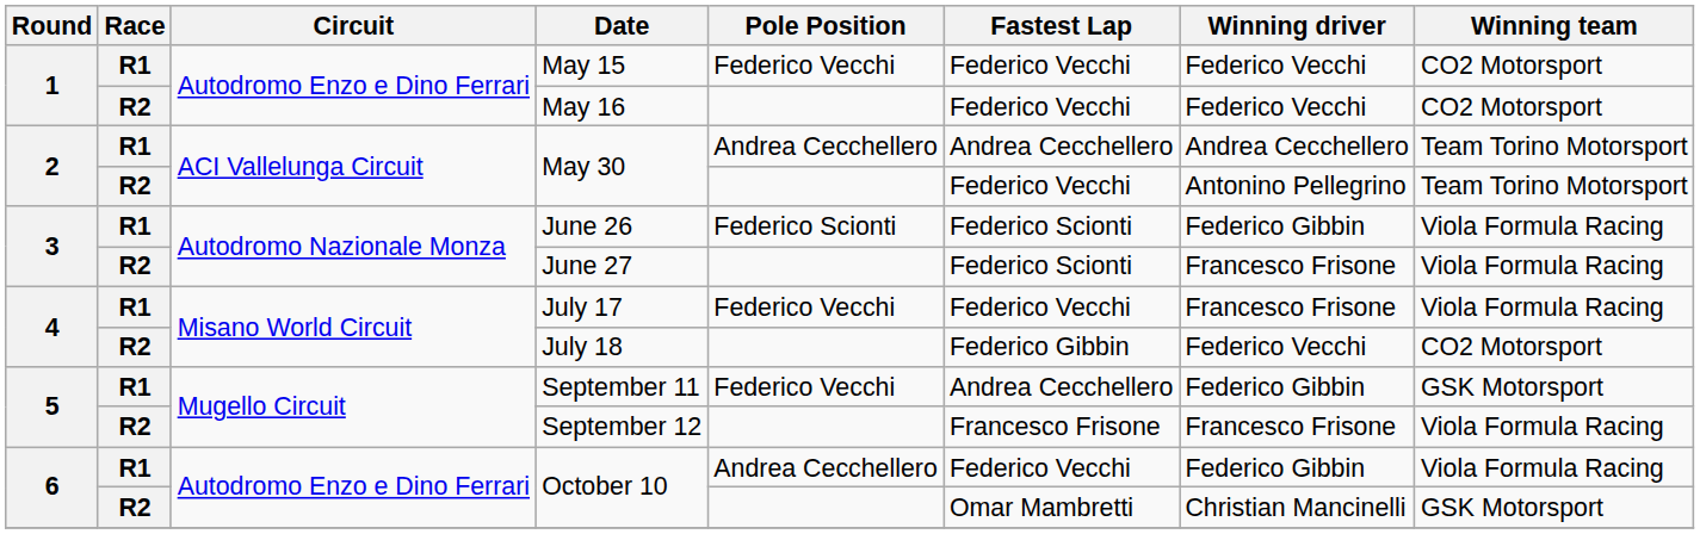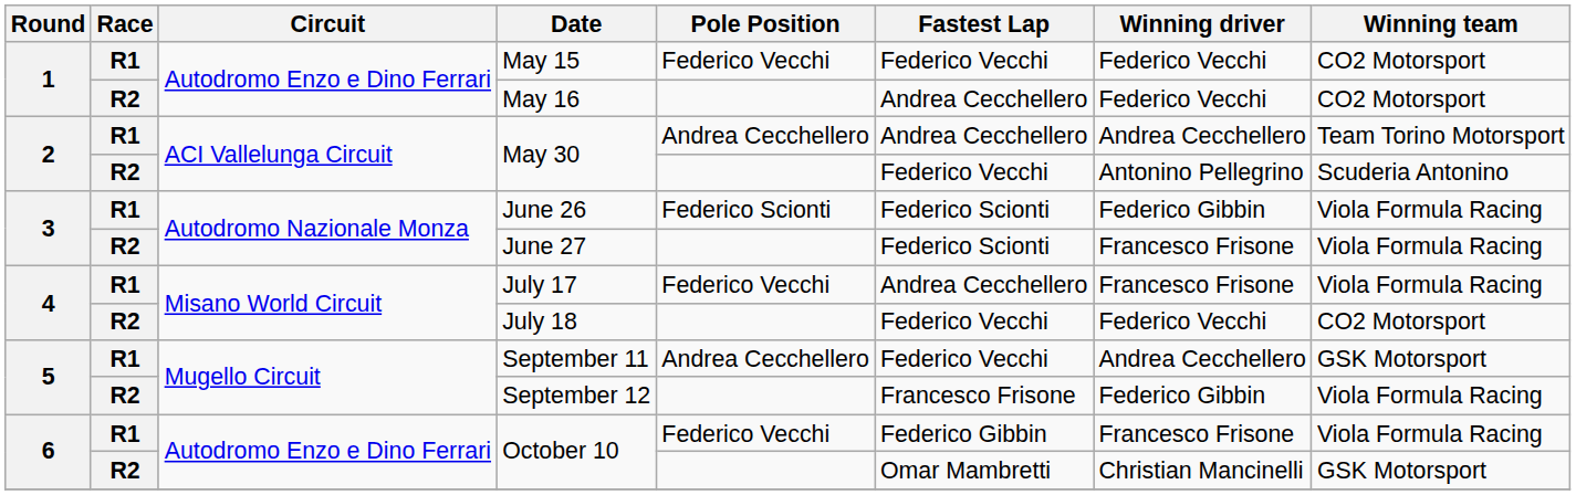May 16 | Fastest Lap: Federico Vecchi -> Andrea Cecchellero
R2 / May 30 | Winning team: Team Torino Motorsport -> Scuderia Antonino
July 17 | Fastest Lap: Federico Vecchi -> Andrea Cecchellero
July 18 | Fastest Lap: Federico Gibbin -> Federico Vecchi
September 11 | Pole Position: Federico Vecchi -> Andrea Cecchellero
September 11 | Fastest Lap: Andrea Cecchellero -> Federico Vecchi
September 11 | Winning driver: Federico Gibbin -> Andrea Cecchellero
September 12 | Winning driver: Francesco Frisone -> Federico Gibbin
R1 / October 10 | Pole Position: Andrea Cecchellero -> Federico Vecchi
R1 / October 10 | Fastest Lap: Federico Vecchi -> Federico Gibbin
R1 / October 10 | Winning driver: Federico Gibbin -> Francesco Frisone
